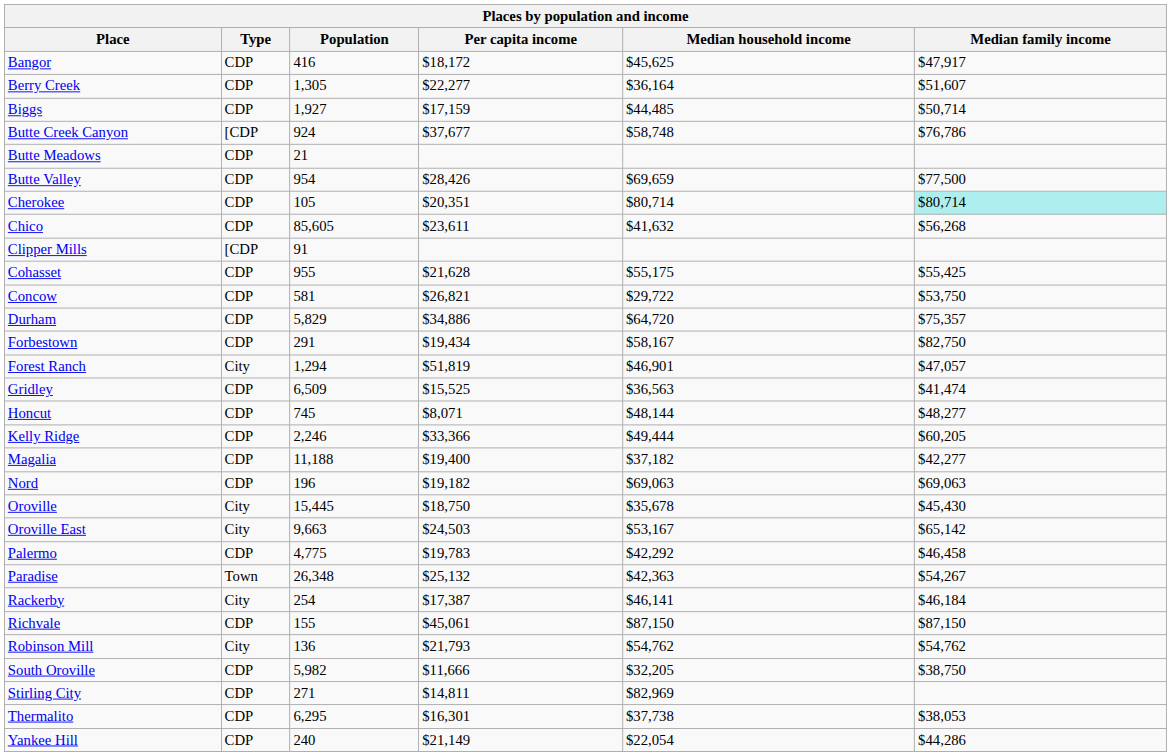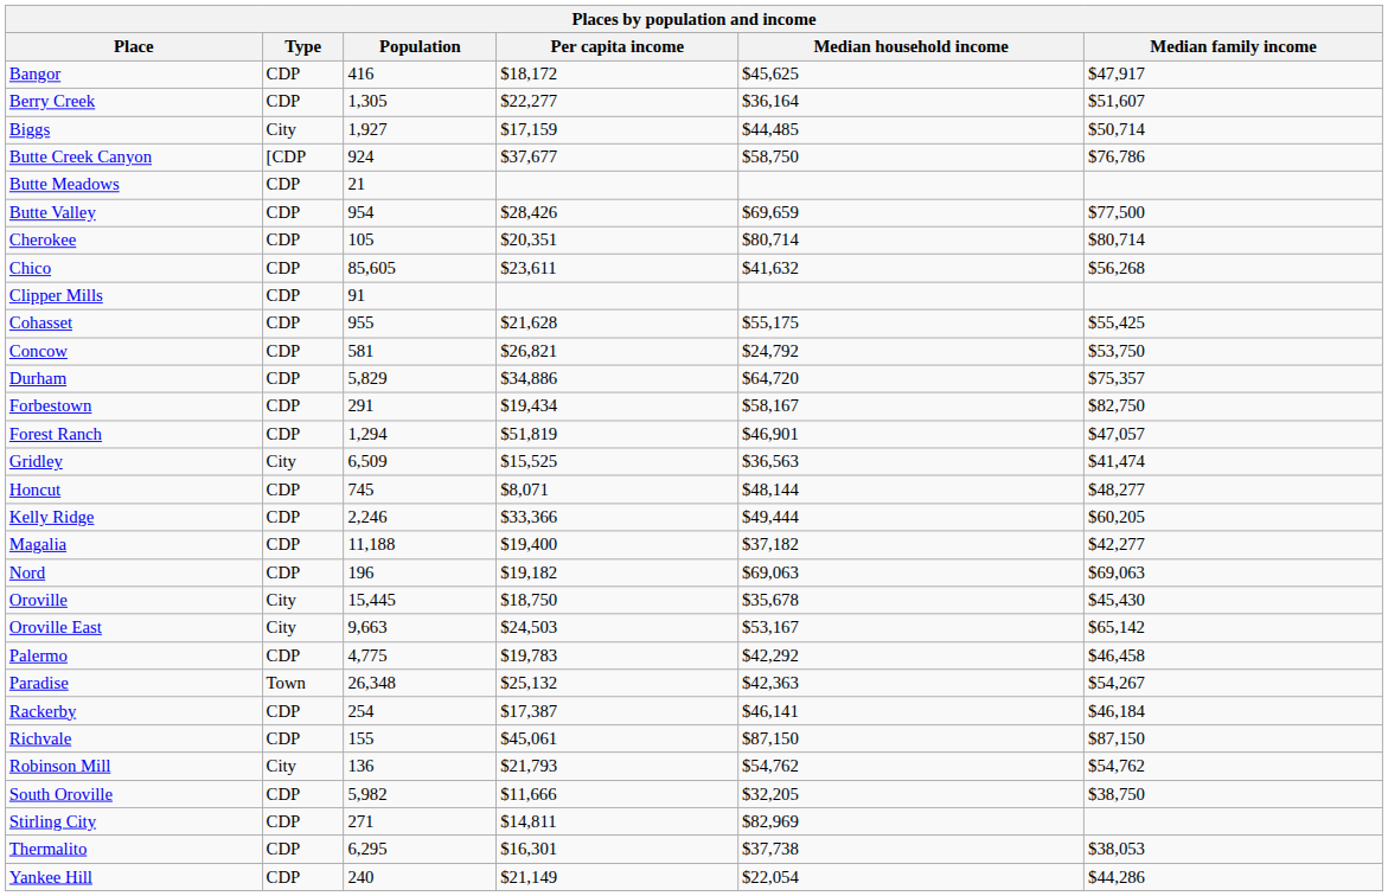Biggs | Type: CDP -> City
Butte Creek Canyon | Median household income: $58,748 -> $58,750
Cherokee | Median family income: paleturquoise background -> no background
Clipper Mills | Type: [CDP -> CDP
Concow | Median household income: $29,722 -> $24,792
Forest Ranch | Type: City -> CDP
Gridley | Type: CDP -> City
Rackerby | Type: City -> CDP
